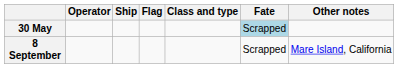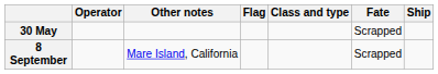columns swapped: Ship <-> Other notes
30 May | Fate: lightblue background -> no background
